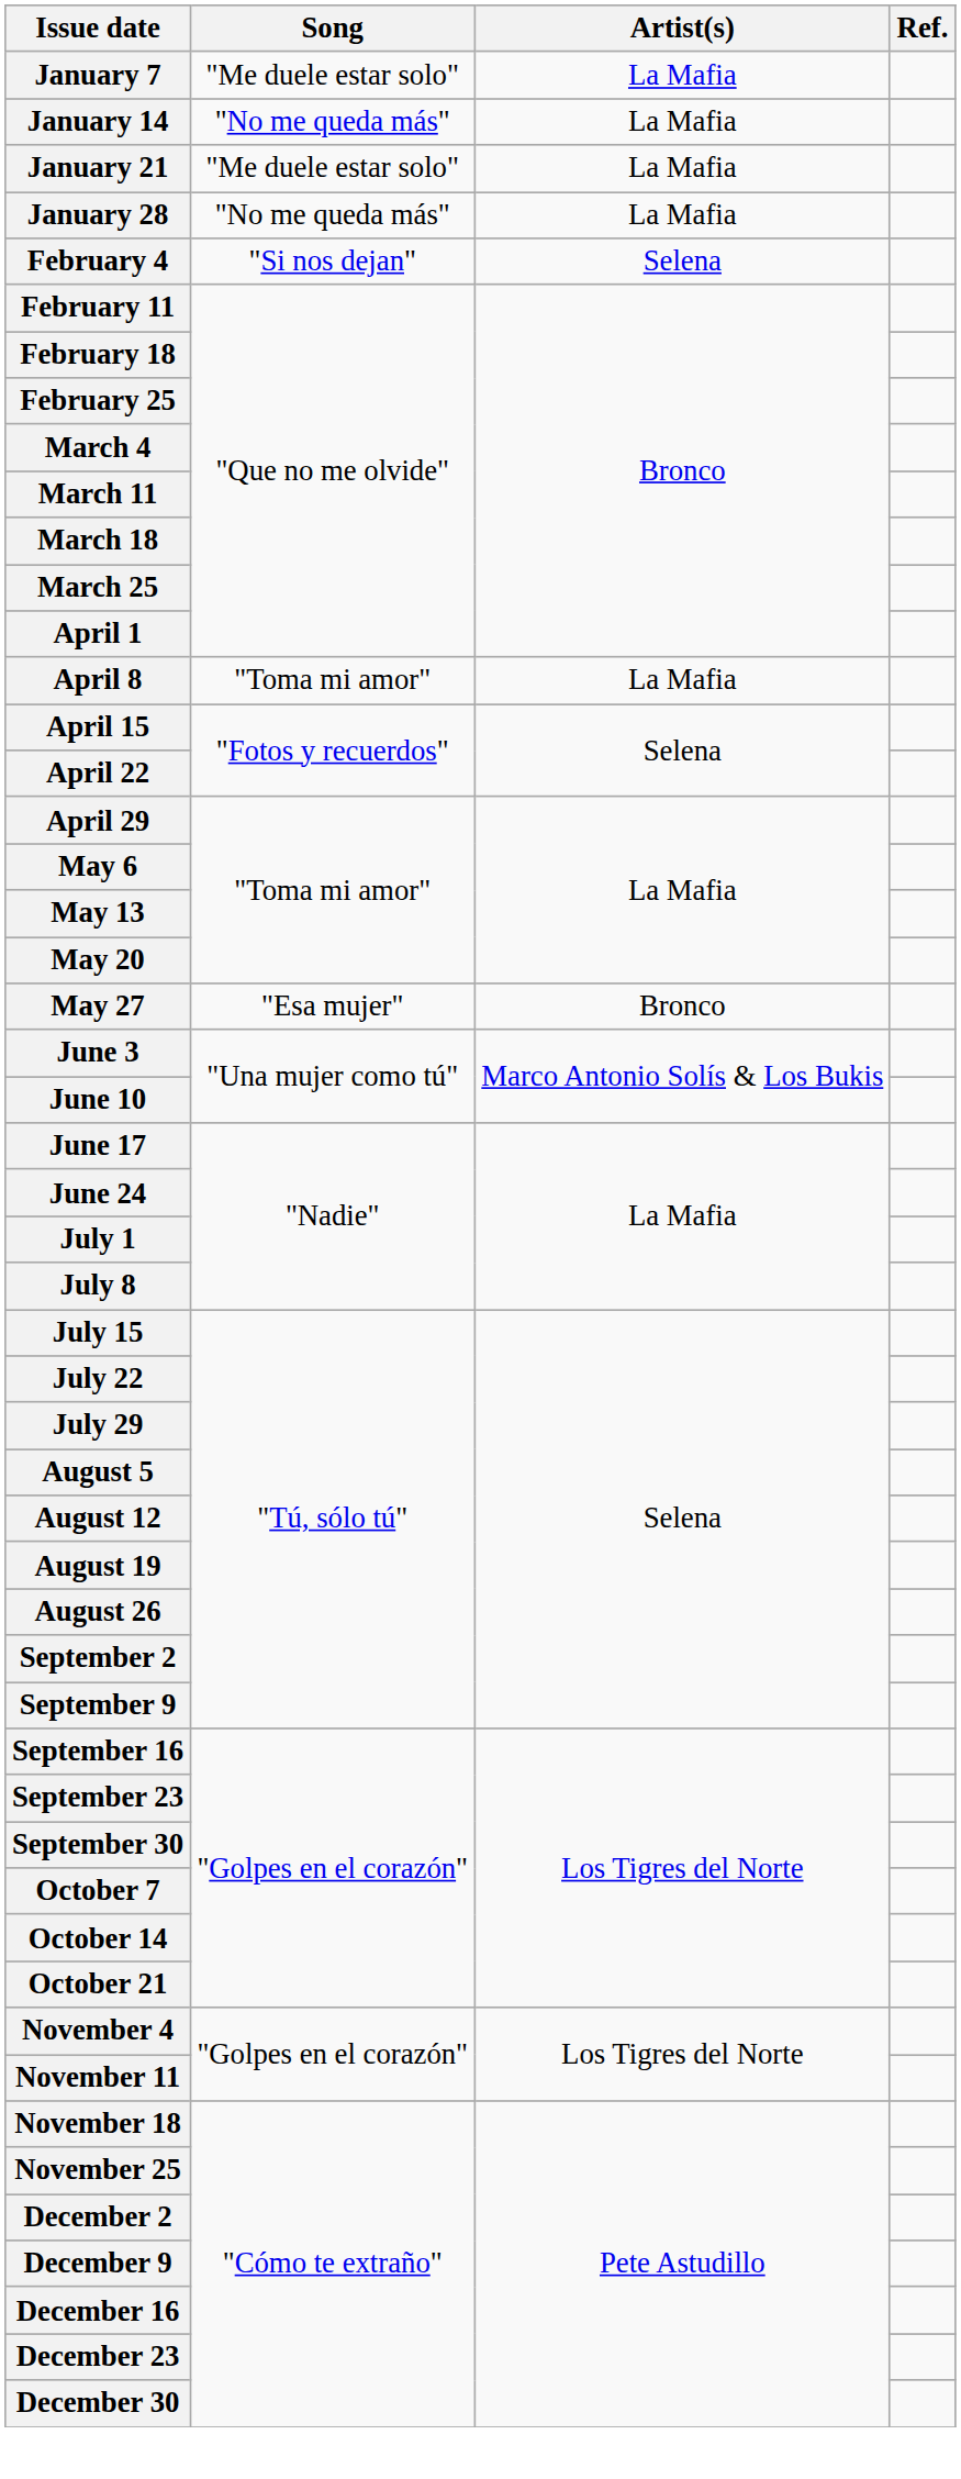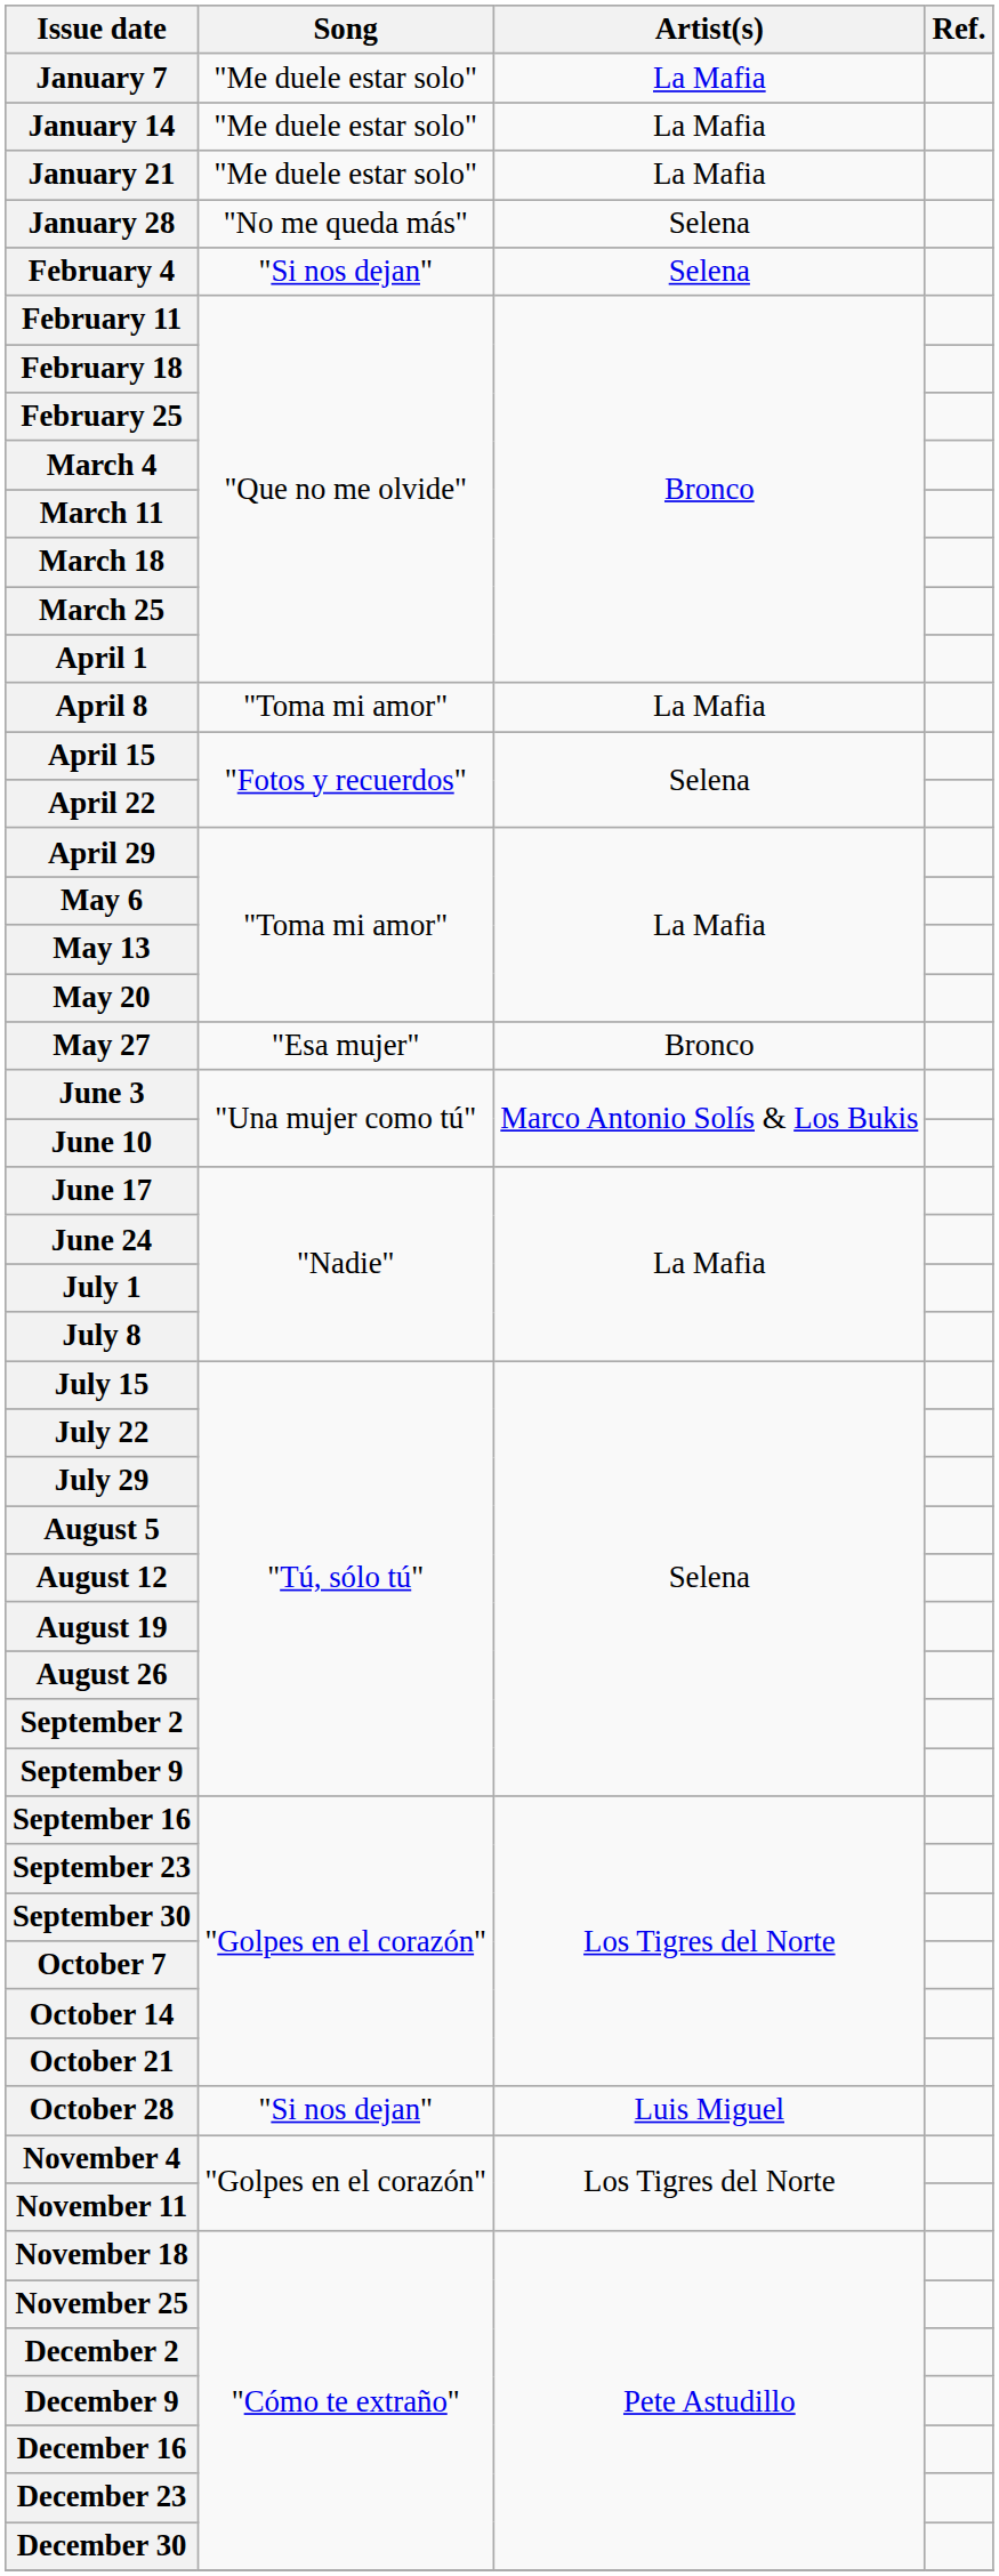January 14 | Song: "No me queda más" -> "Me duele estar solo"
January 28 | Artist(s): La Mafia -> Selena
+ row: October 28 | "Si nos dejan" | Luis Miguel
